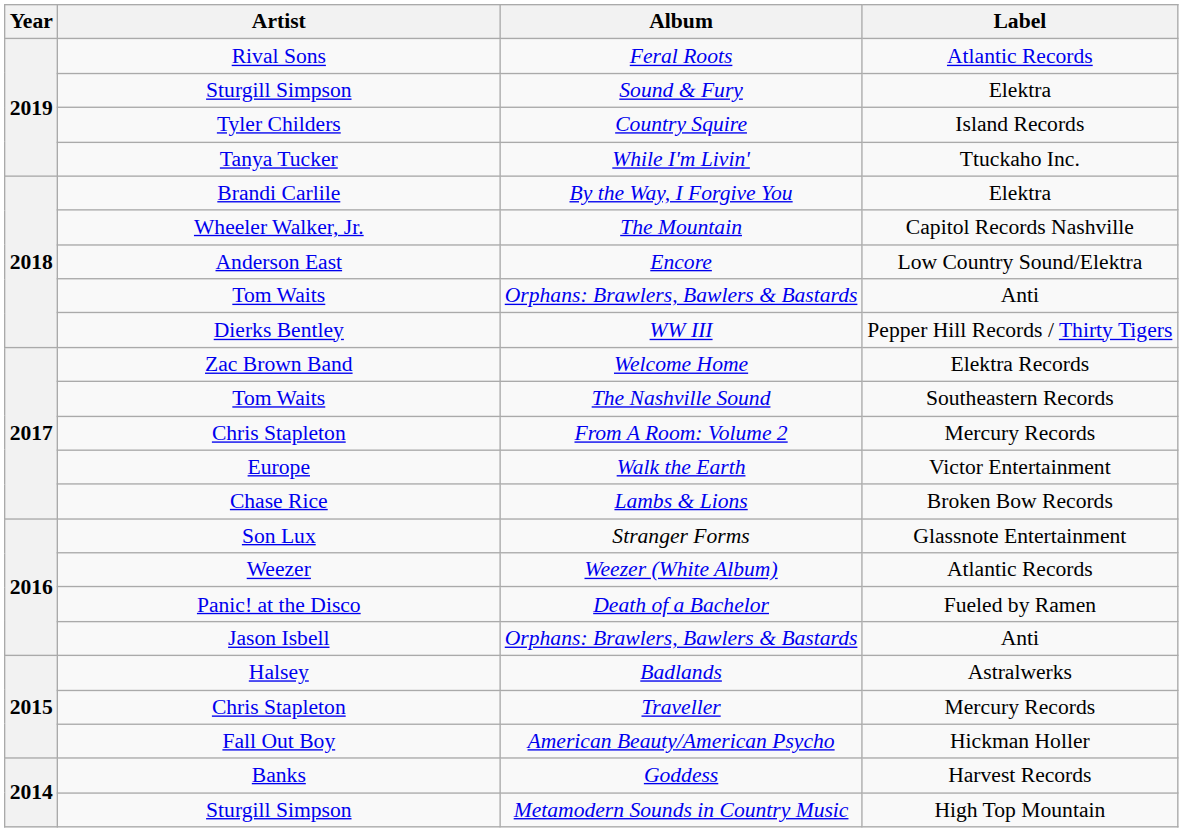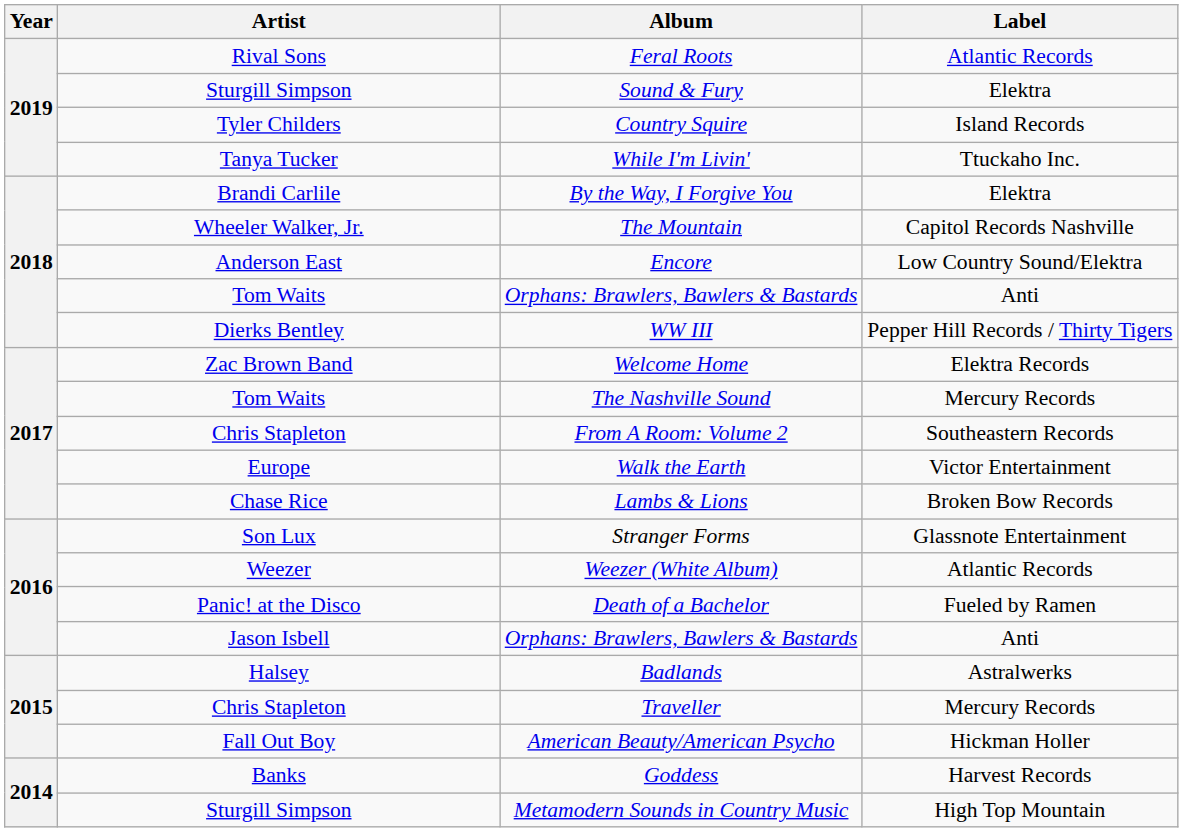The Nashville Sound | Label: Southeastern Records -> Mercury Records
From A Room: Volume 2 | Label: Mercury Records -> Southeastern Records
